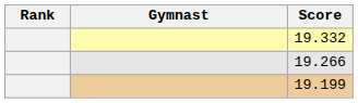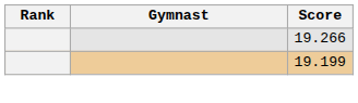- row: 19.332
